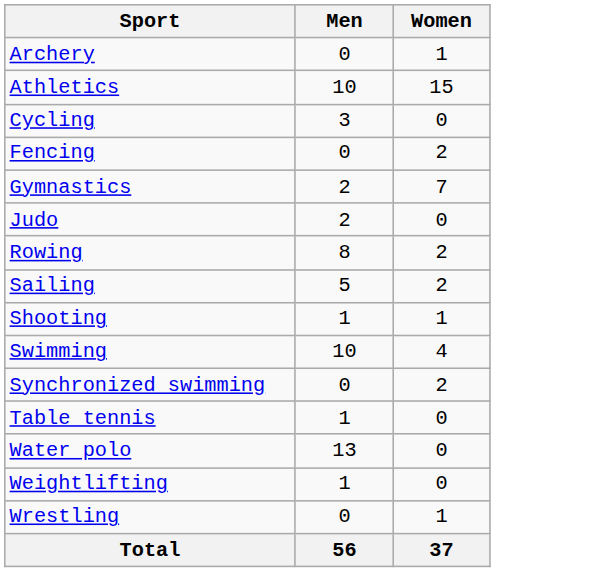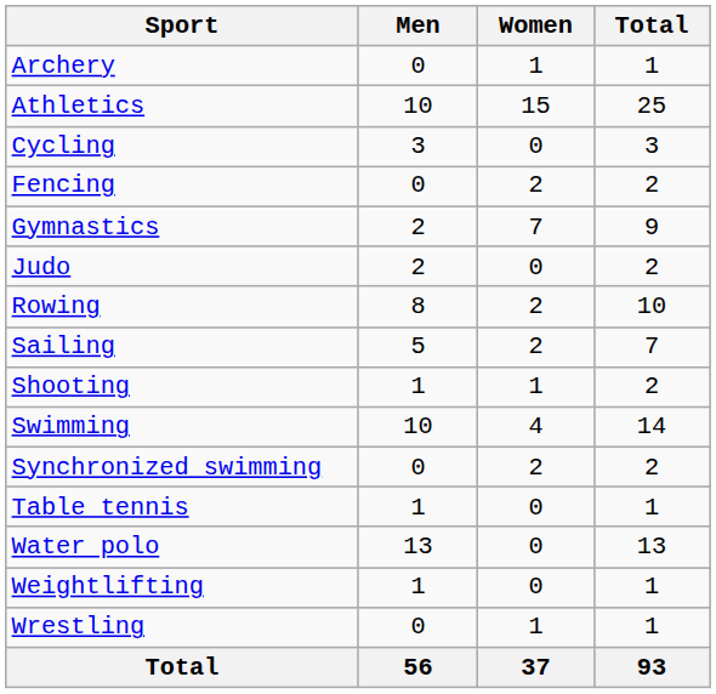+ column: Total | 1 | 25 | 3 | 2 | 9 | 2 | 10 | 7 | 2 | 14 | 2 | 1 | 13 | 1 | 1 | 93
